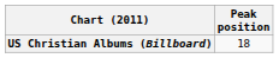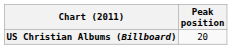US Christian Albums (Billboard) | Peak position: 18 -> 20
